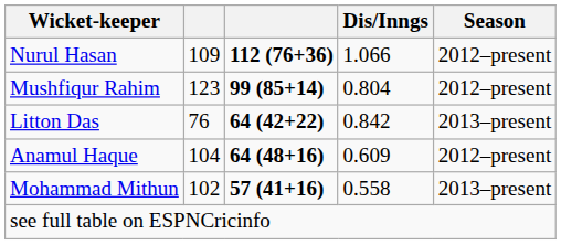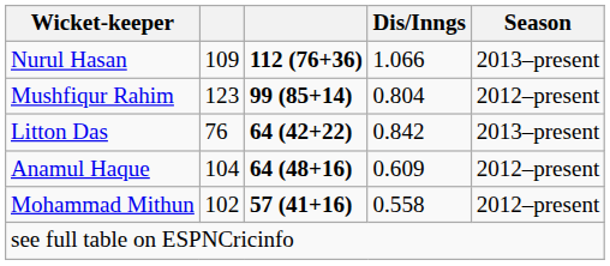Nurul Hasan | Season: 2012–present -> 2013–present
Mohammad Mithun | Season: 2013–present -> 2012–present
